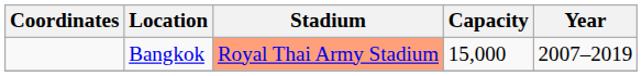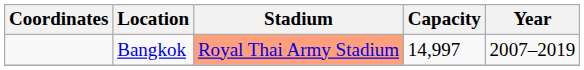Bangkok | Capacity: 15,000 -> 14,997
